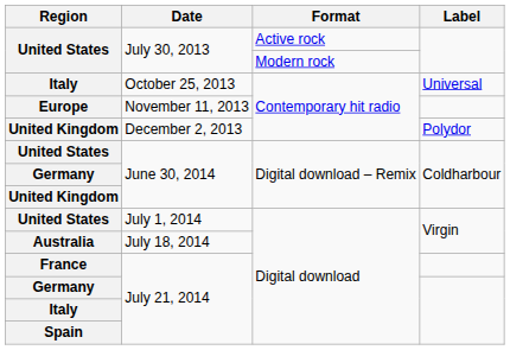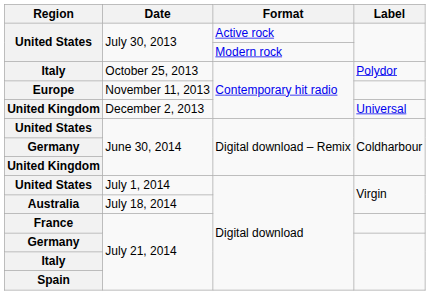October 25, 2013 | Label: Universal -> Polydor
December 2, 2013 | Label: Polydor -> Universal
